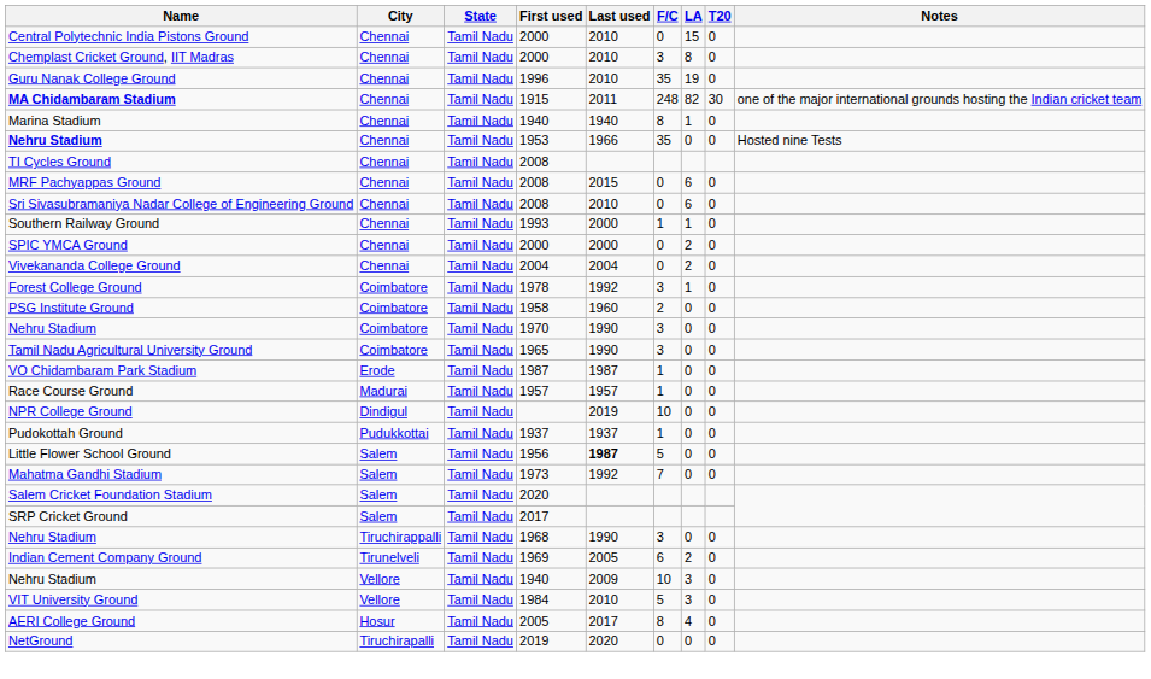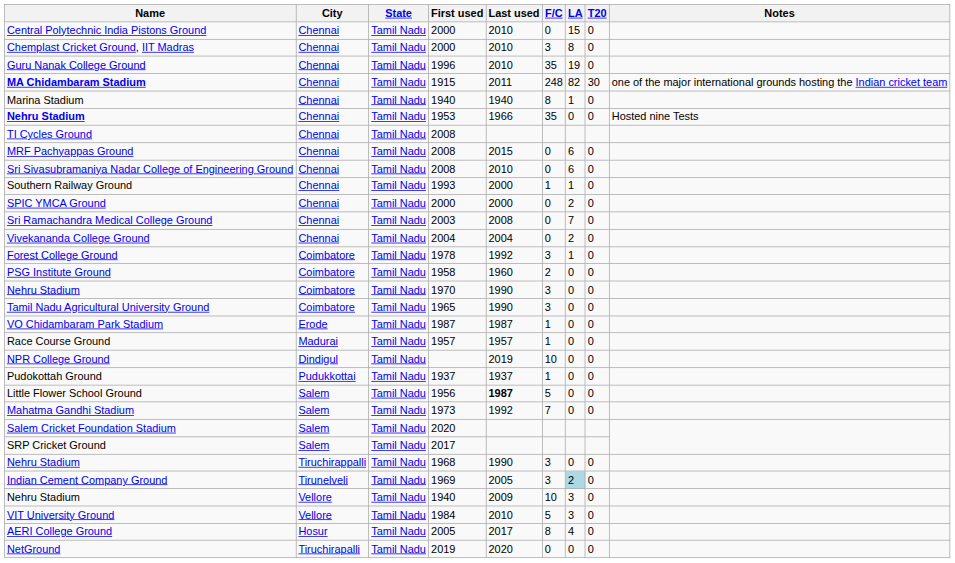+ row: Sri Ramachandra Medical College Ground | Chennai | Tamil Nadu | 2003 | 2008 | 0 | 7 | 0
Indian Cement Company Ground | F/C: 6 -> 3
Indian Cement Company Ground | LA: no background -> lightblue background
